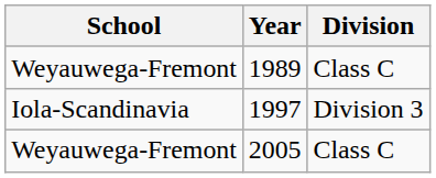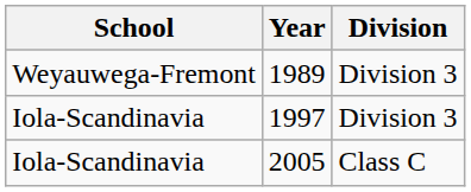1989 | Division: Class C -> Division 3
2005 | School: Weyauwega-Fremont -> Iola-Scandinavia
